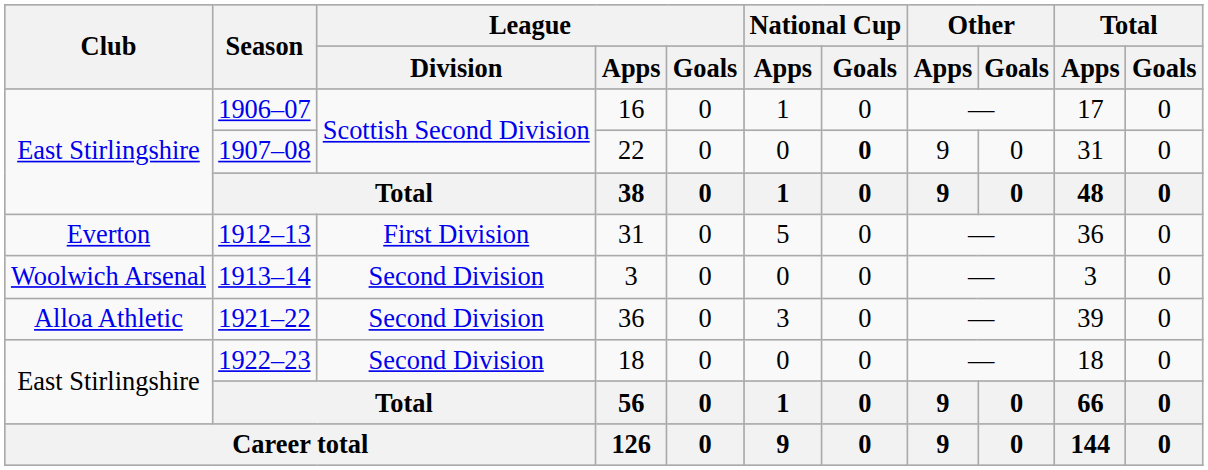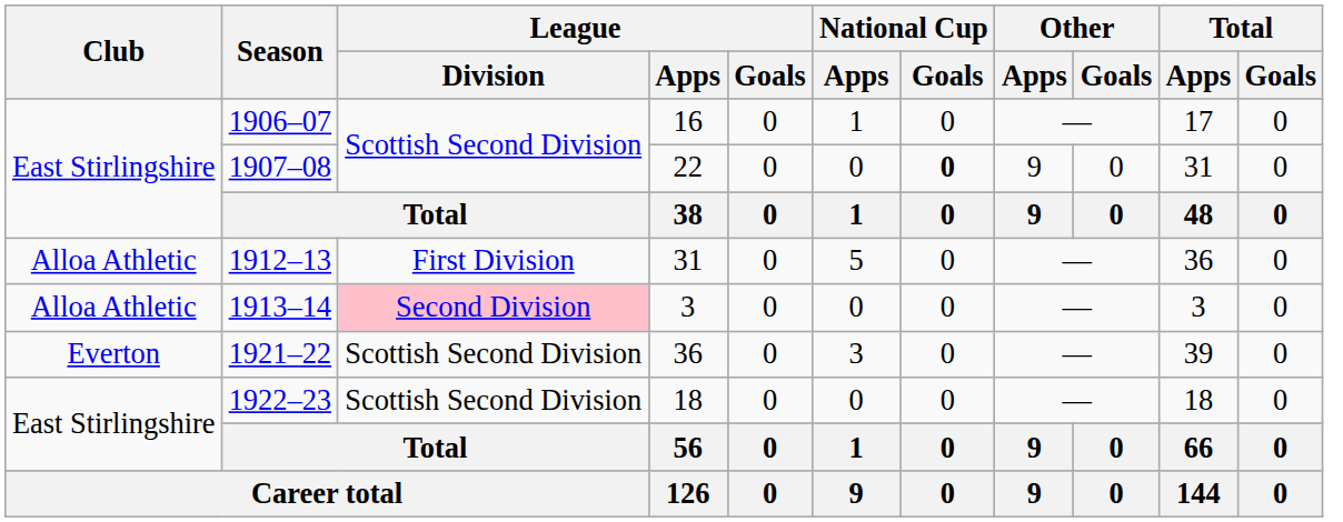1912–13 | Club: Everton -> Alloa Athletic
1913–14 | Club: Woolwich Arsenal -> Alloa Athletic
1913–14 | League / Division: no background -> pink background
1921–22 | Club: Alloa Athletic -> Everton
1921–22 | League / Division: Second Division -> Scottish Second Division
1922–23 | League / Division: Second Division -> Scottish Second Division
